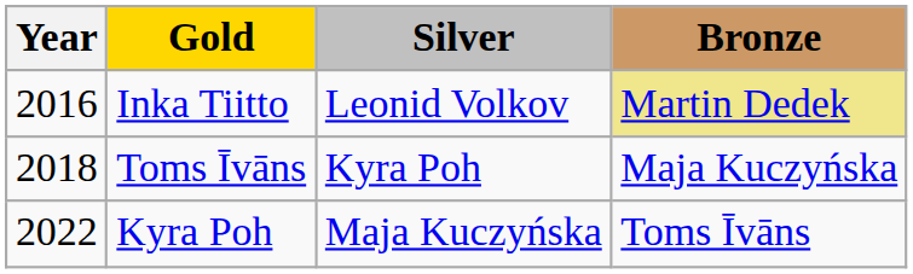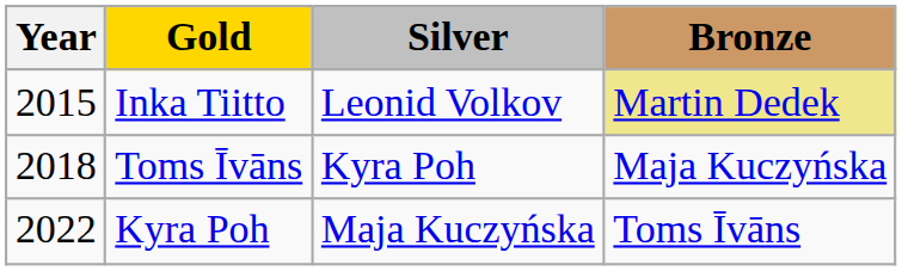Inka Tiitto | Year: 2016 -> 2015
